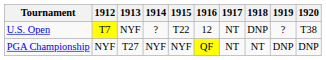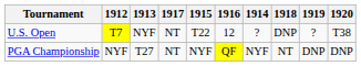columns swapped: 1914 <-> 1917
